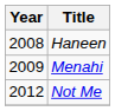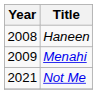Not Me | Year: 2012 -> 2021
